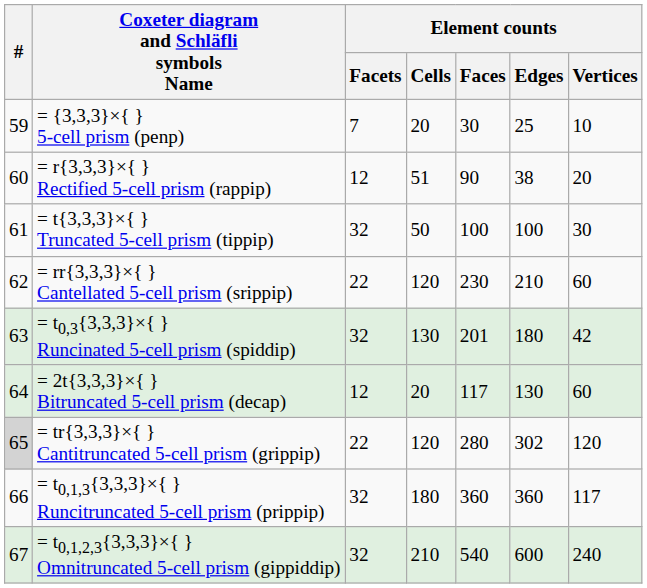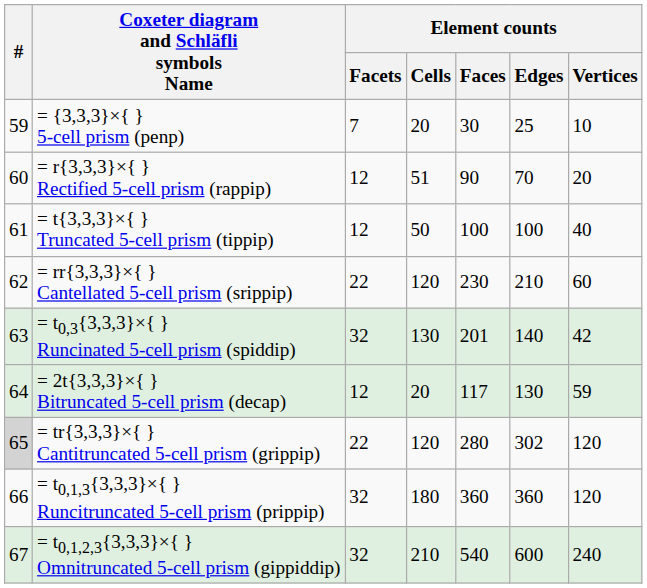= r{3,3,3}×{ } Rectified 5-cell prism (rappip) | Element counts / Edges: 38 -> 70
= t{3,3,3}×{ } Truncated 5-cell prism (tippip) | Element counts / Facets: 32 -> 12
= t{3,3,3}×{ } Truncated 5-cell prism (tippip) | Element counts / Vertices: 30 -> 40
= t0,3{3,3,3}×{ } Runcinated 5-cell prism (spiddip) | Element counts / Edges: 180 -> 140
= 2t{3,3,3}×{ } Bitruncated 5-cell prism (decap) | Element counts / Vertices: 60 -> 59
= t0,1,3{3,3,3}×{ } Runcitruncated 5-cell prism (prippip) | Element counts / Vertices: 117 -> 120
